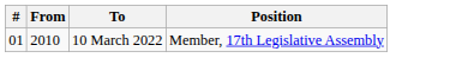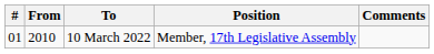+ column: Comments
